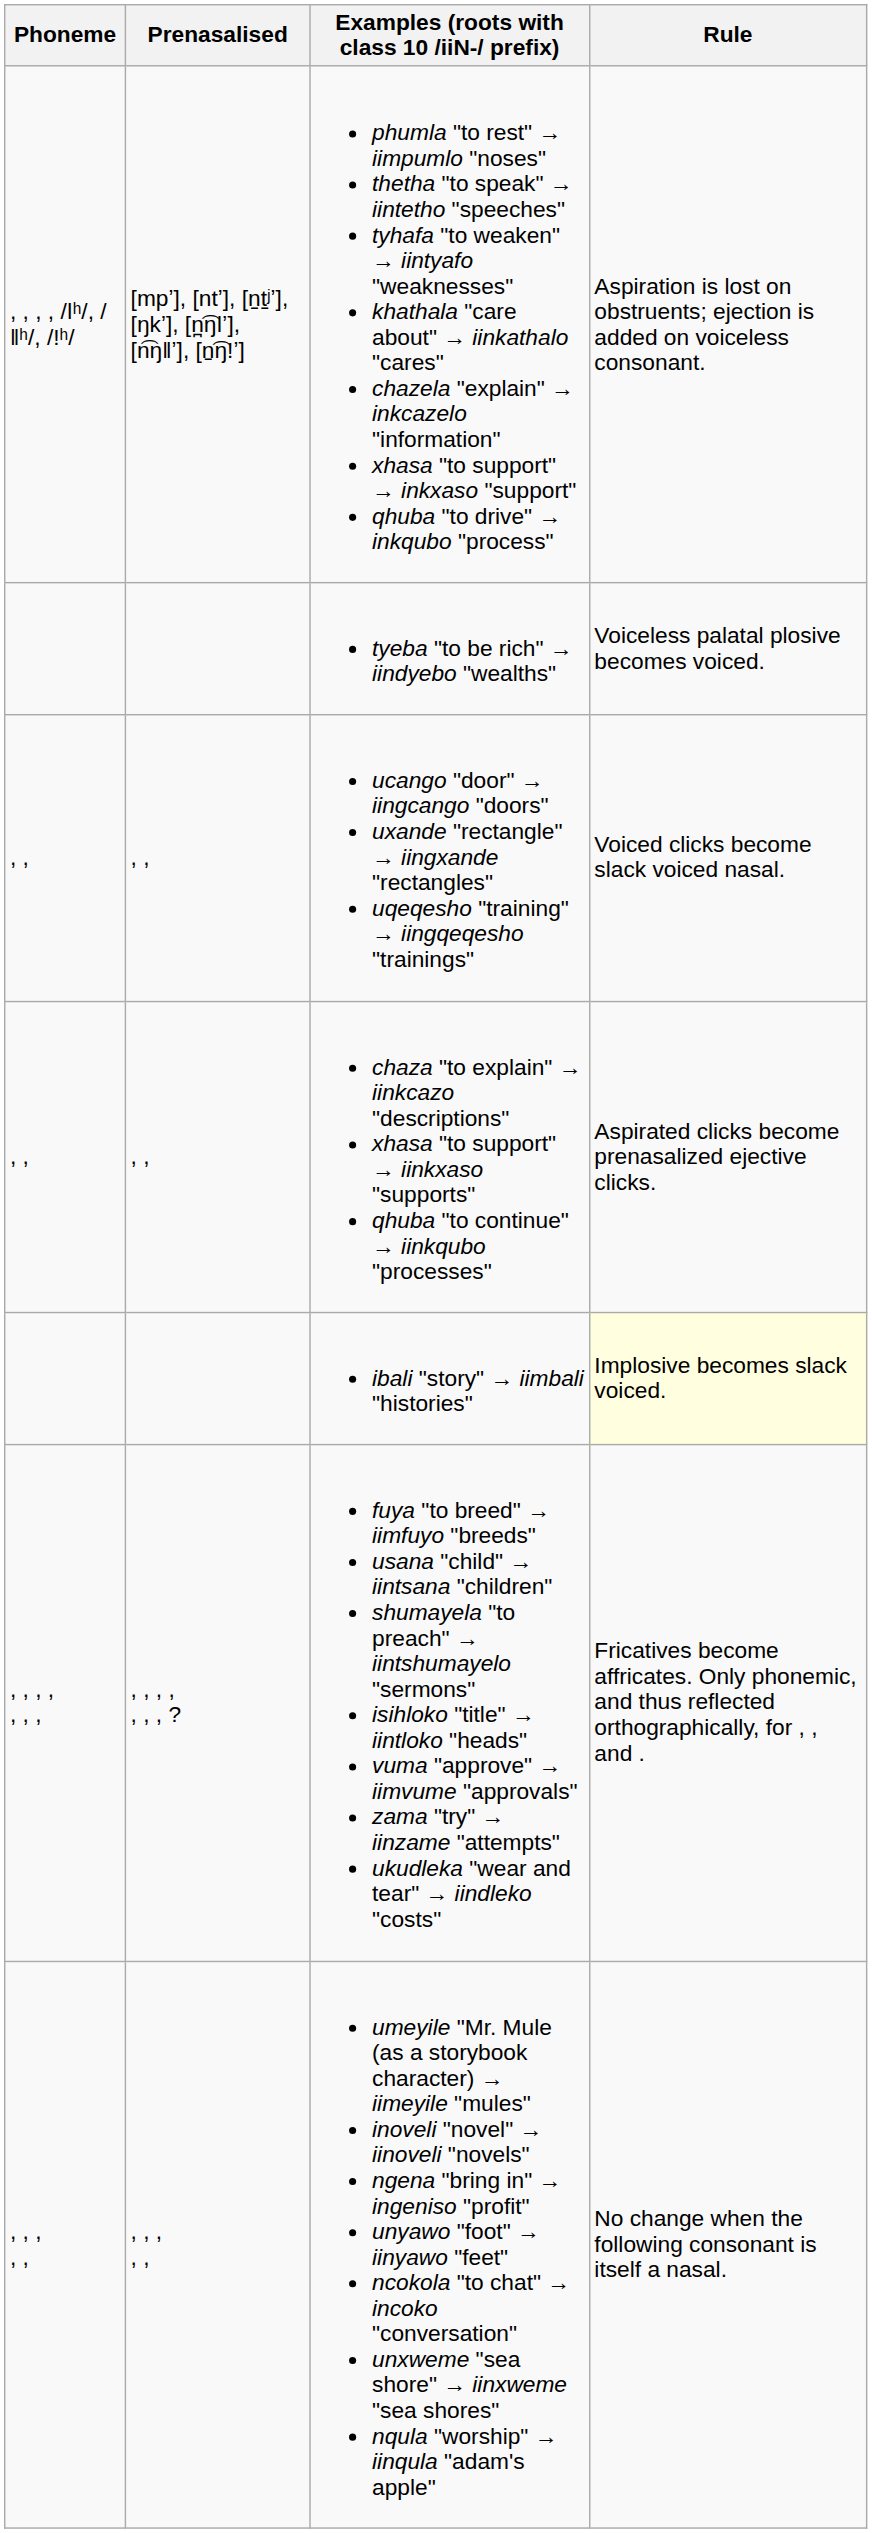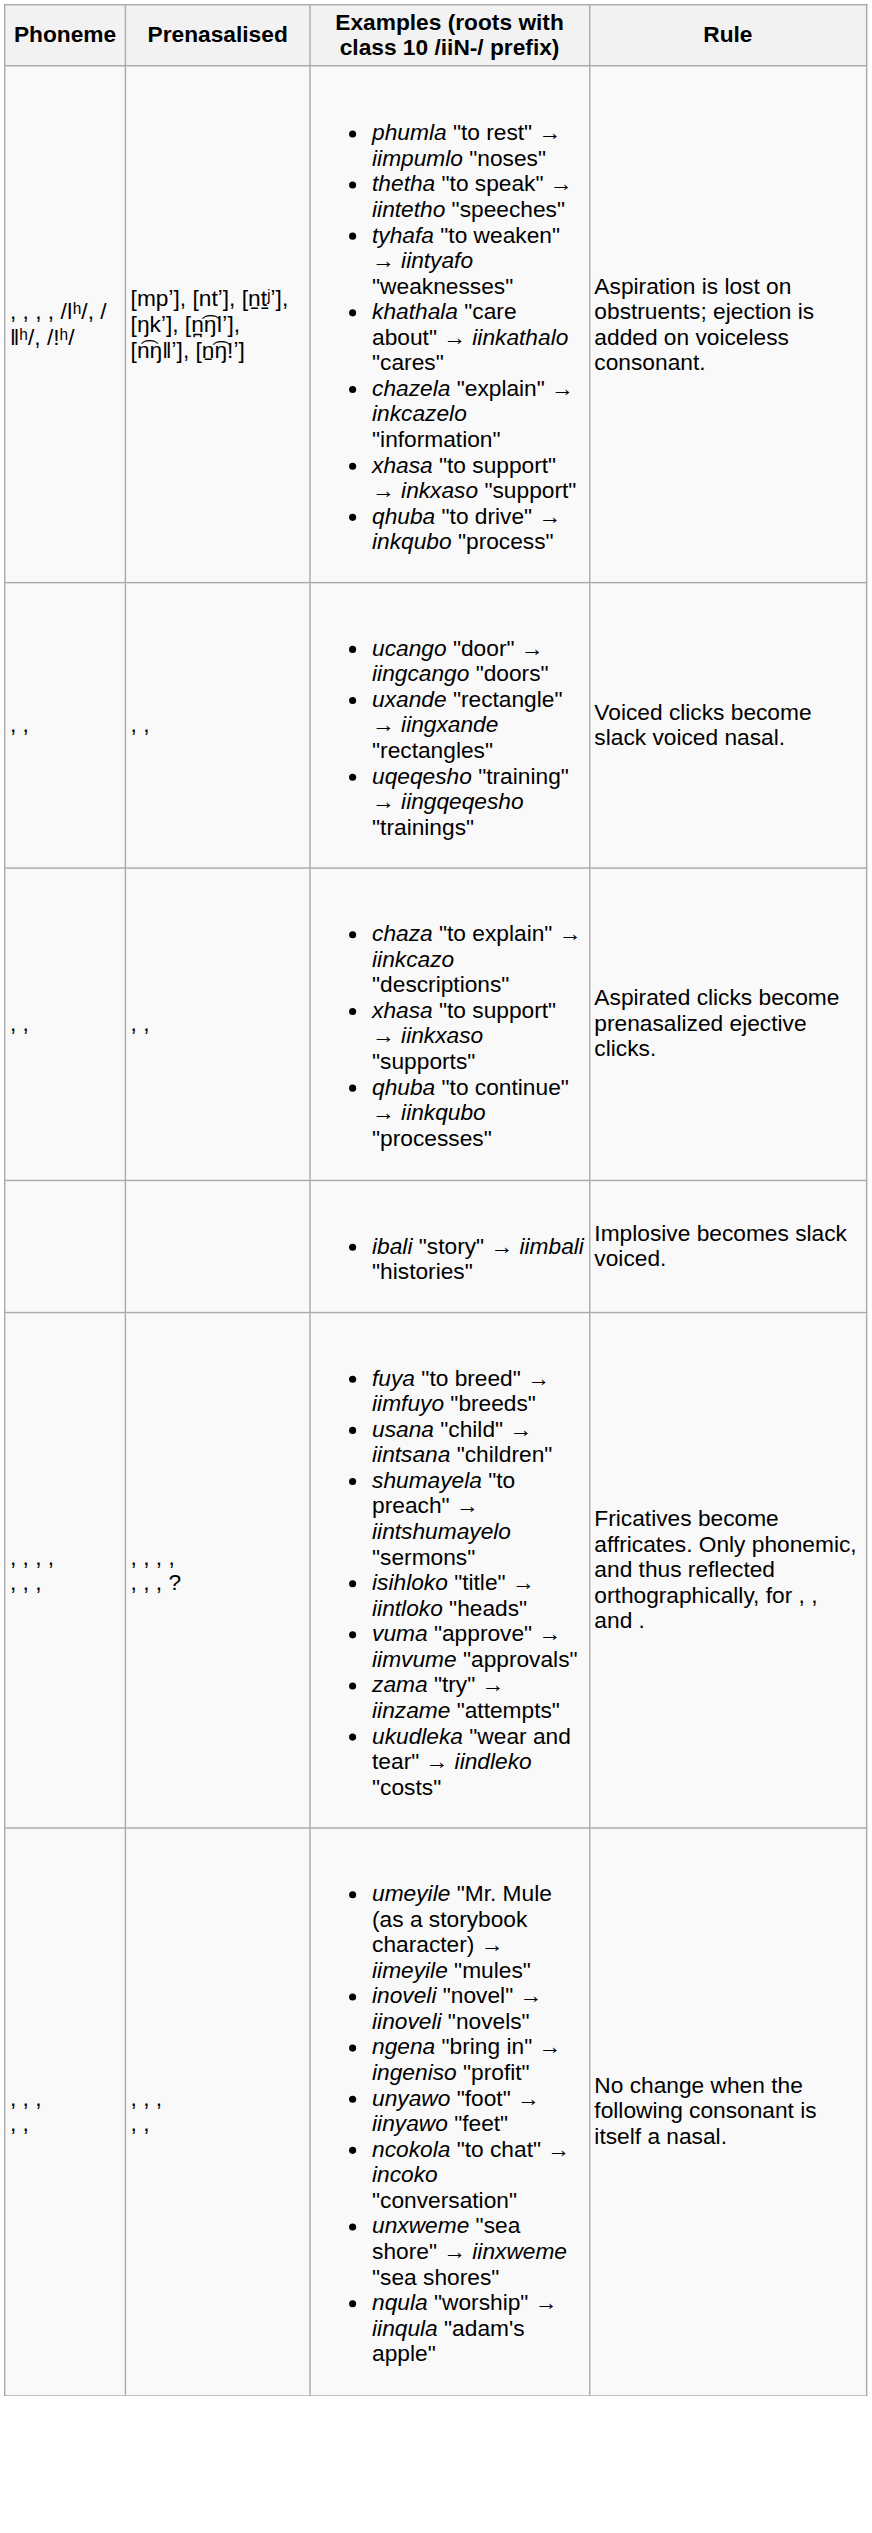- row: tyeba "to be rich" → iindyebo "wealths" | Voiceless palatal plosive becomes voiced.
ibali "story" → iimbali "histories" | Rule: lightyellow background -> no background
